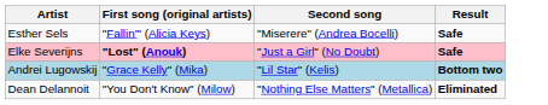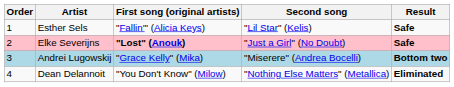+ column: Order | 1 | 2 | 3 | 4
Esther Sels | Second song: "Miserere" (Andrea Bocelli) -> "Lil Star" (Kelis)
Andrei Lugowskij | Second song: "Lil Star" (Kelis) -> "Miserere" (Andrea Bocelli)
